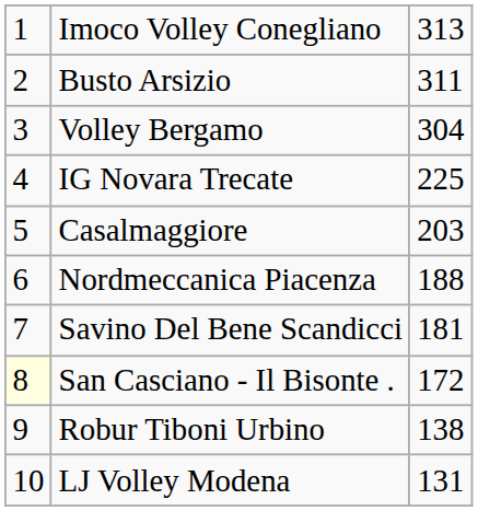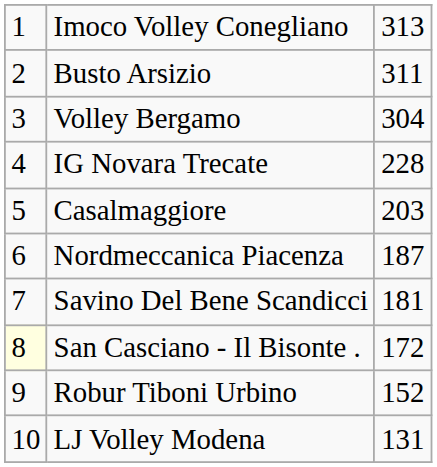IG Novara Trecate | column 3: 225 -> 228
Nordmeccanica Piacenza | column 3: 188 -> 187
Robur Tiboni Urbino | column 3: 138 -> 152
